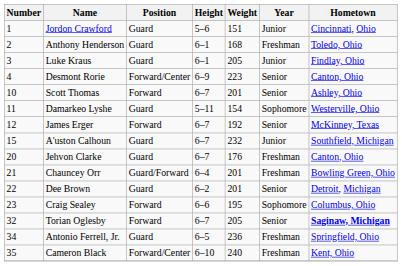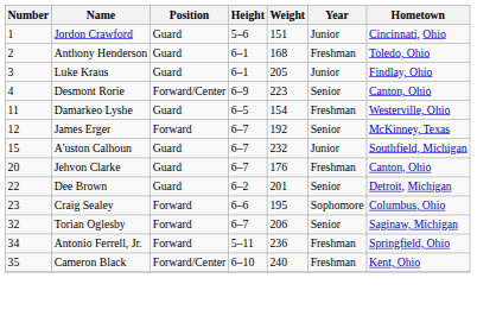- row: 10 | Scott Thomas | Forward | 6–7 | 201 | Senior | Ashley, Ohio
Damarkeo Lyshe | Height: 5–11 -> 6–5
Damarkeo Lyshe | Year: Sophomore -> Freshman
- row: 21 | Chauncey Orr | Guard/Forward | 6–4 | 201 | Freshman | Bowling Green, Ohio
Torian Oglesby | Weight: 205 -> 206
Torian Oglesby | Hometown: bold -> normal
Antonio Ferrell, Jr. | Position: Guard -> Forward
Antonio Ferrell, Jr. | Height: 6–5 -> 5–11
